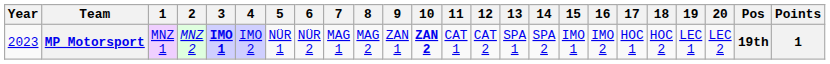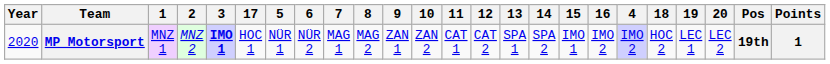columns swapped: 4 <-> 17
MP Motorsport | Year: 2023 -> 2020
MP Motorsport | 10: bold -> normal
